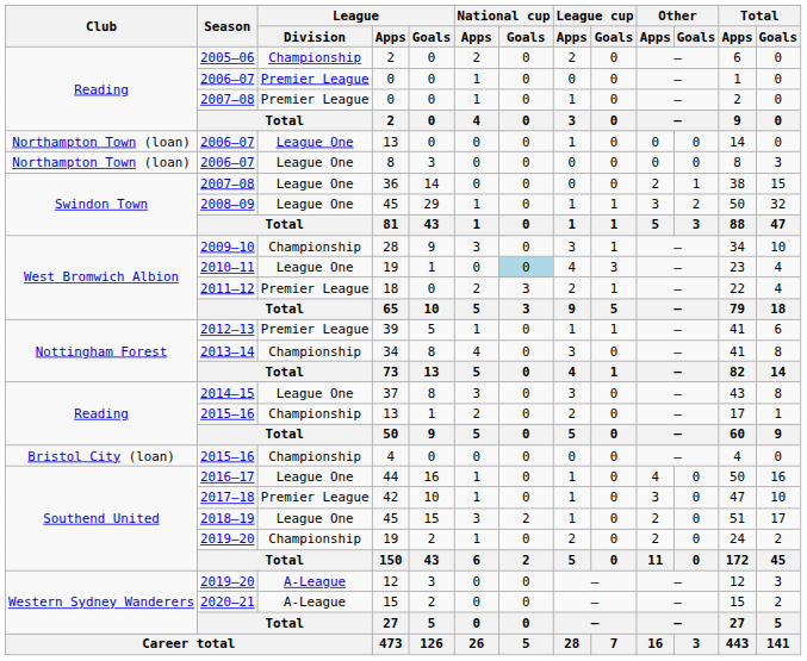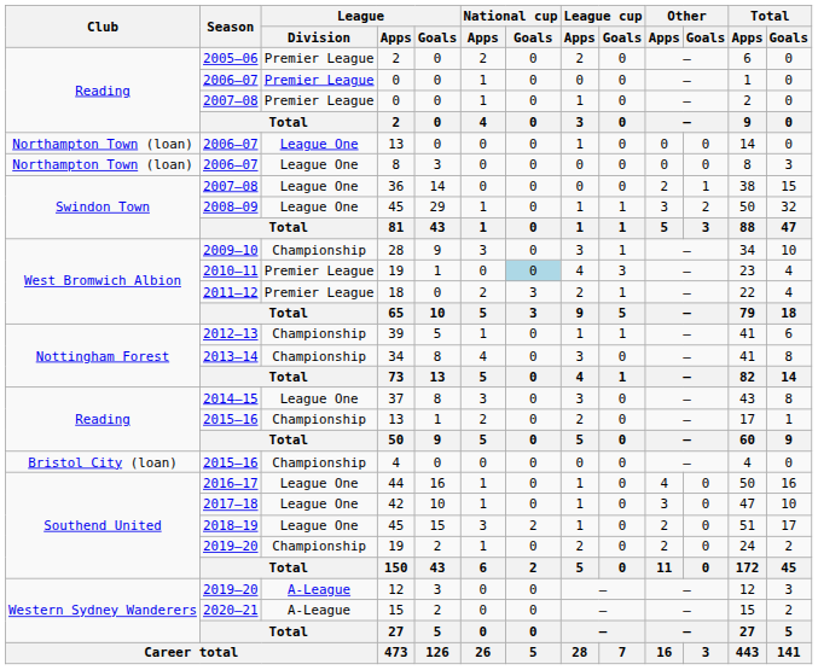2005–06 / 2 | League / Division: Championship -> Premier League
2010–11 / 19 | League / Division: League One -> Premier League
39 | League / Division: Premier League -> Championship
42 | League / Division: Premier League -> League One
